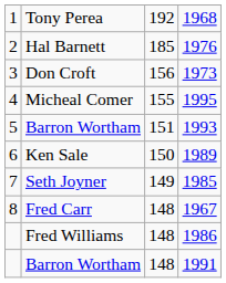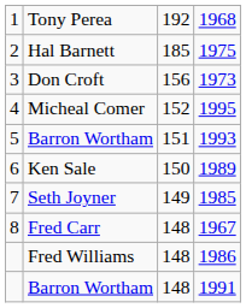Hal Barnett | column 4: 1976 -> 1975
Micheal Comer | column 3: 155 -> 152
